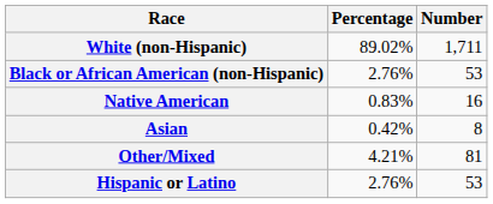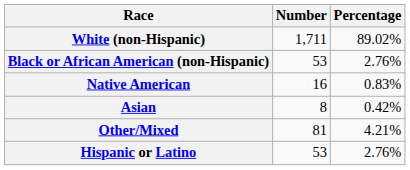columns swapped: Number <-> Percentage
